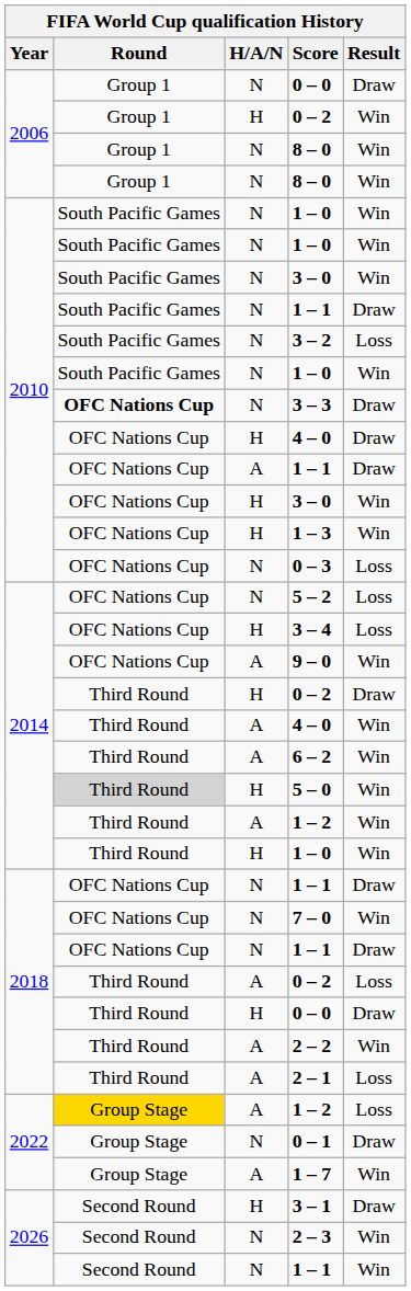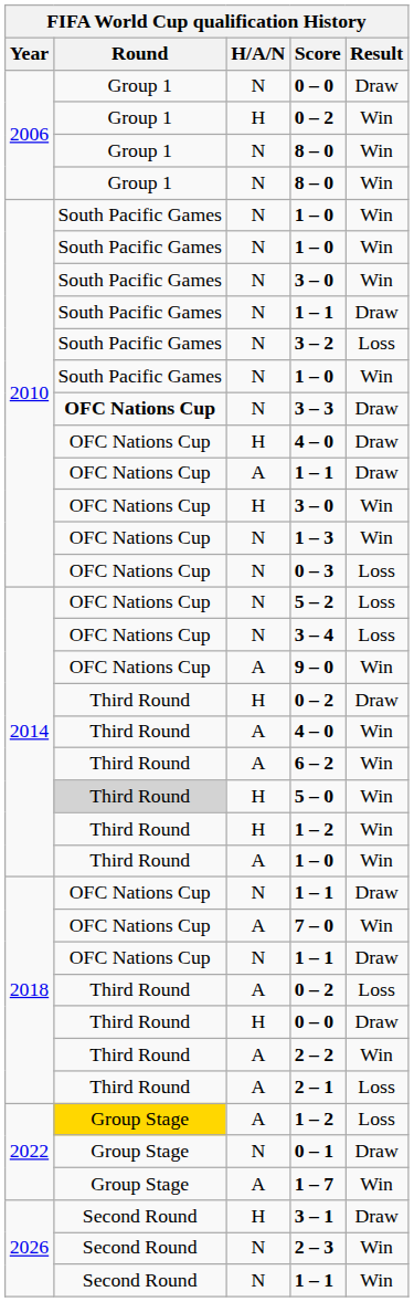1 – 3 | H/A/N: H -> N
3 – 4 | H/A/N: H -> N
2014 / 1 – 2 | H/A/N: A -> H
2014 / 1 – 0 | H/A/N: H -> A
7 – 0 | H/A/N: N -> A
